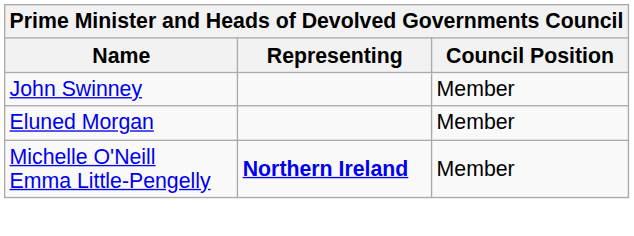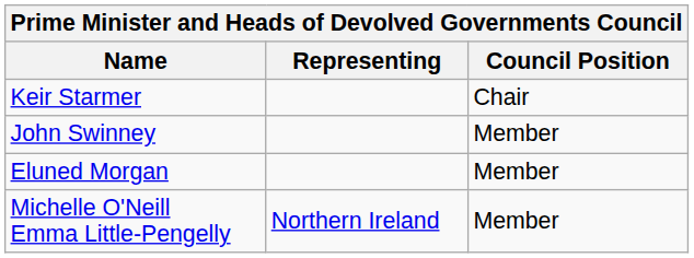+ row: Keir Starmer | Chair
Michelle O'Neill Emma Little-Pengelly | Representing: bold -> normal
